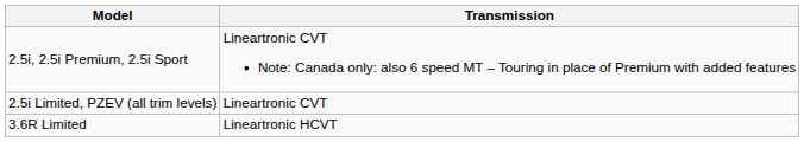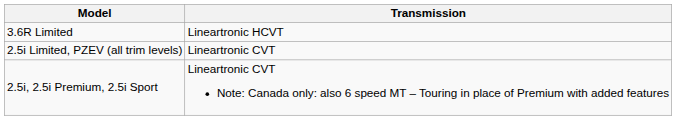rows swapped: 2.5i, 2.5i Premium, 2.5i Sport <-> 3.6R Limited
